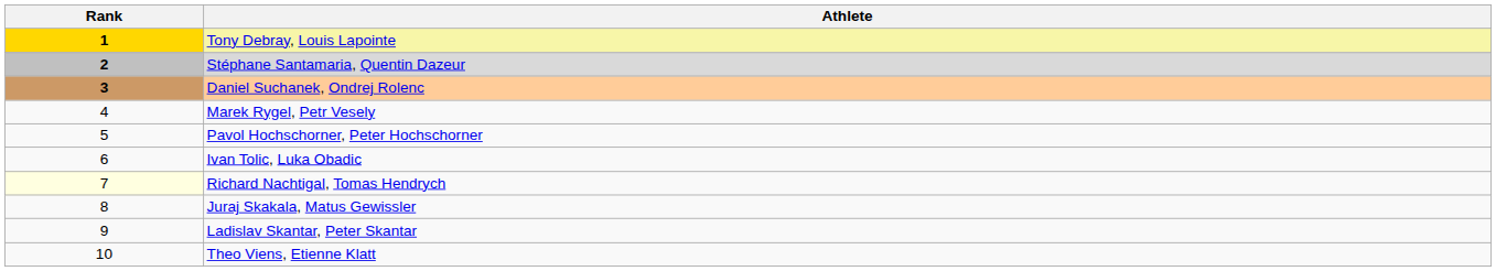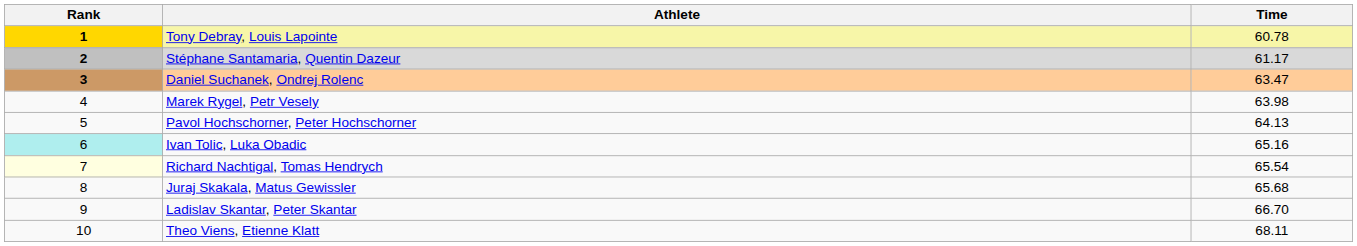+ column: Time | 60.78 | 61.17 | 63.47 | 63.98 | 64.13 | 65.16 | 65.54 | 65.68 | 66.70 | 68.11
Ivan Tolic, Luka Obadic | Rank: no background -> paleturquoise background
